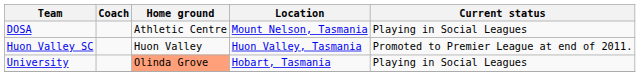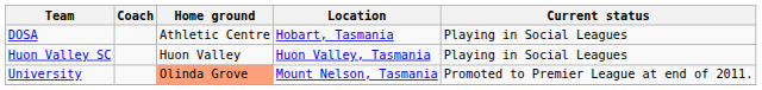DOSA | Location: Mount Nelson, Tasmania -> Hobart, Tasmania
Huon Valley SC | Current status: Promoted to Premier League at end of 2011. -> Playing in Social Leagues
University | Location: Hobart, Tasmania -> Mount Nelson, Tasmania
University | Current status: Playing in Social Leagues -> Promoted to Premier League at end of 2011.
